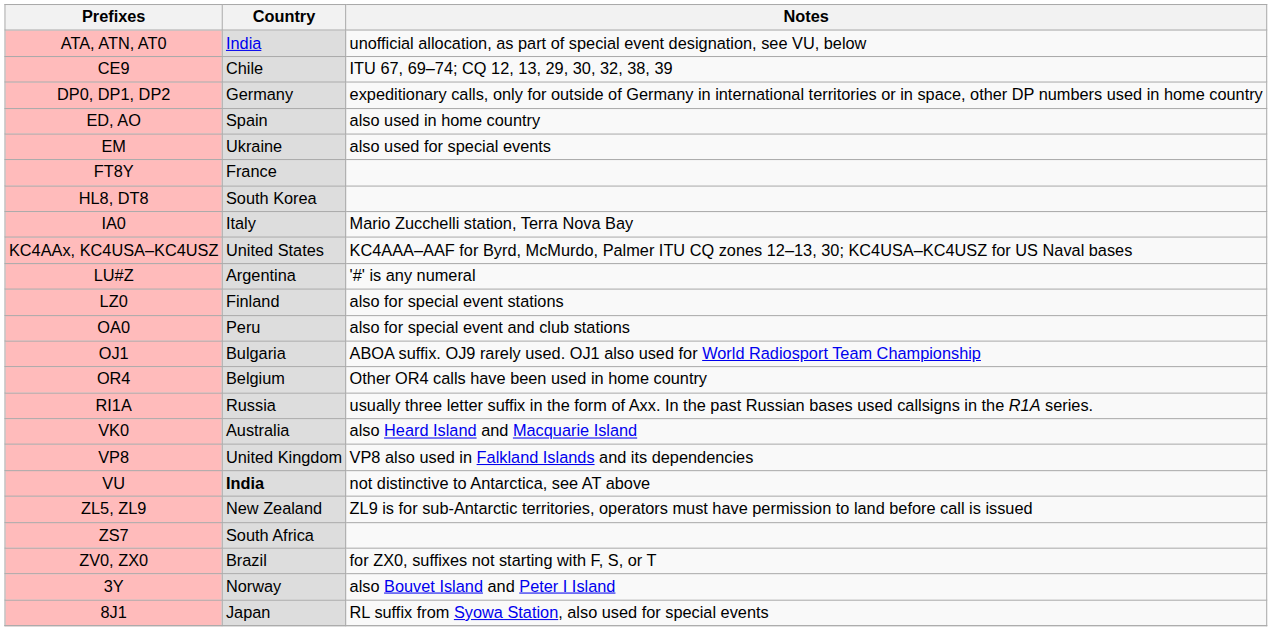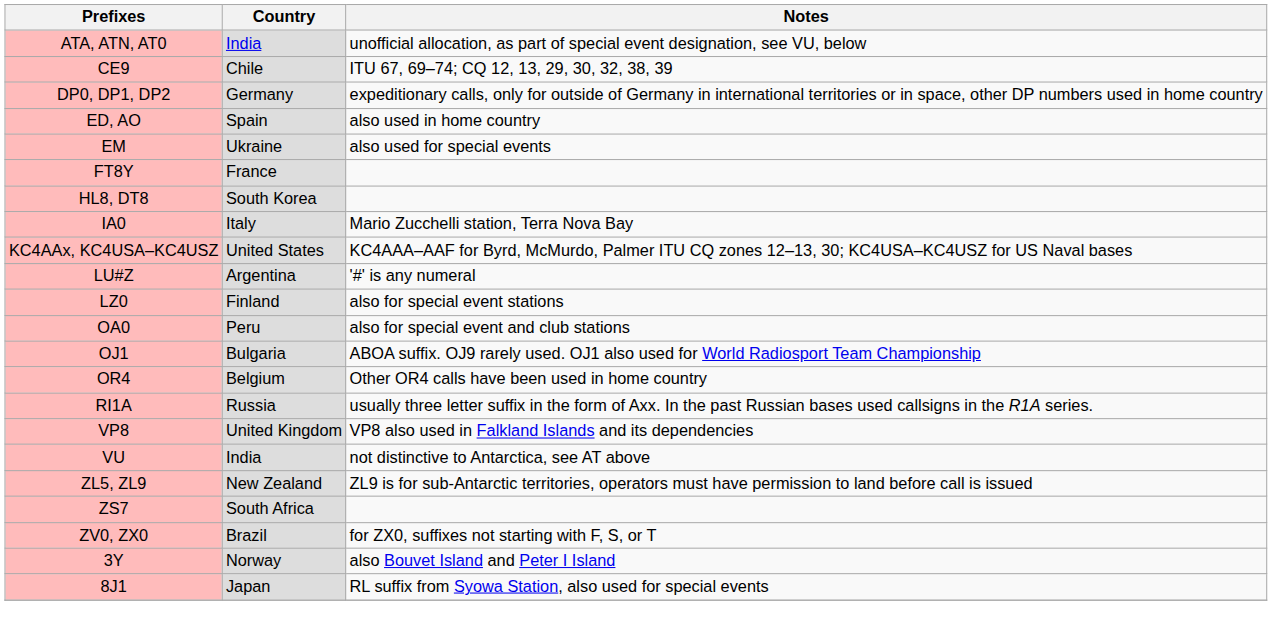- row: VK0 | Australia | also Heard Island and Macquarie Island
VU | Country: bold -> normal
